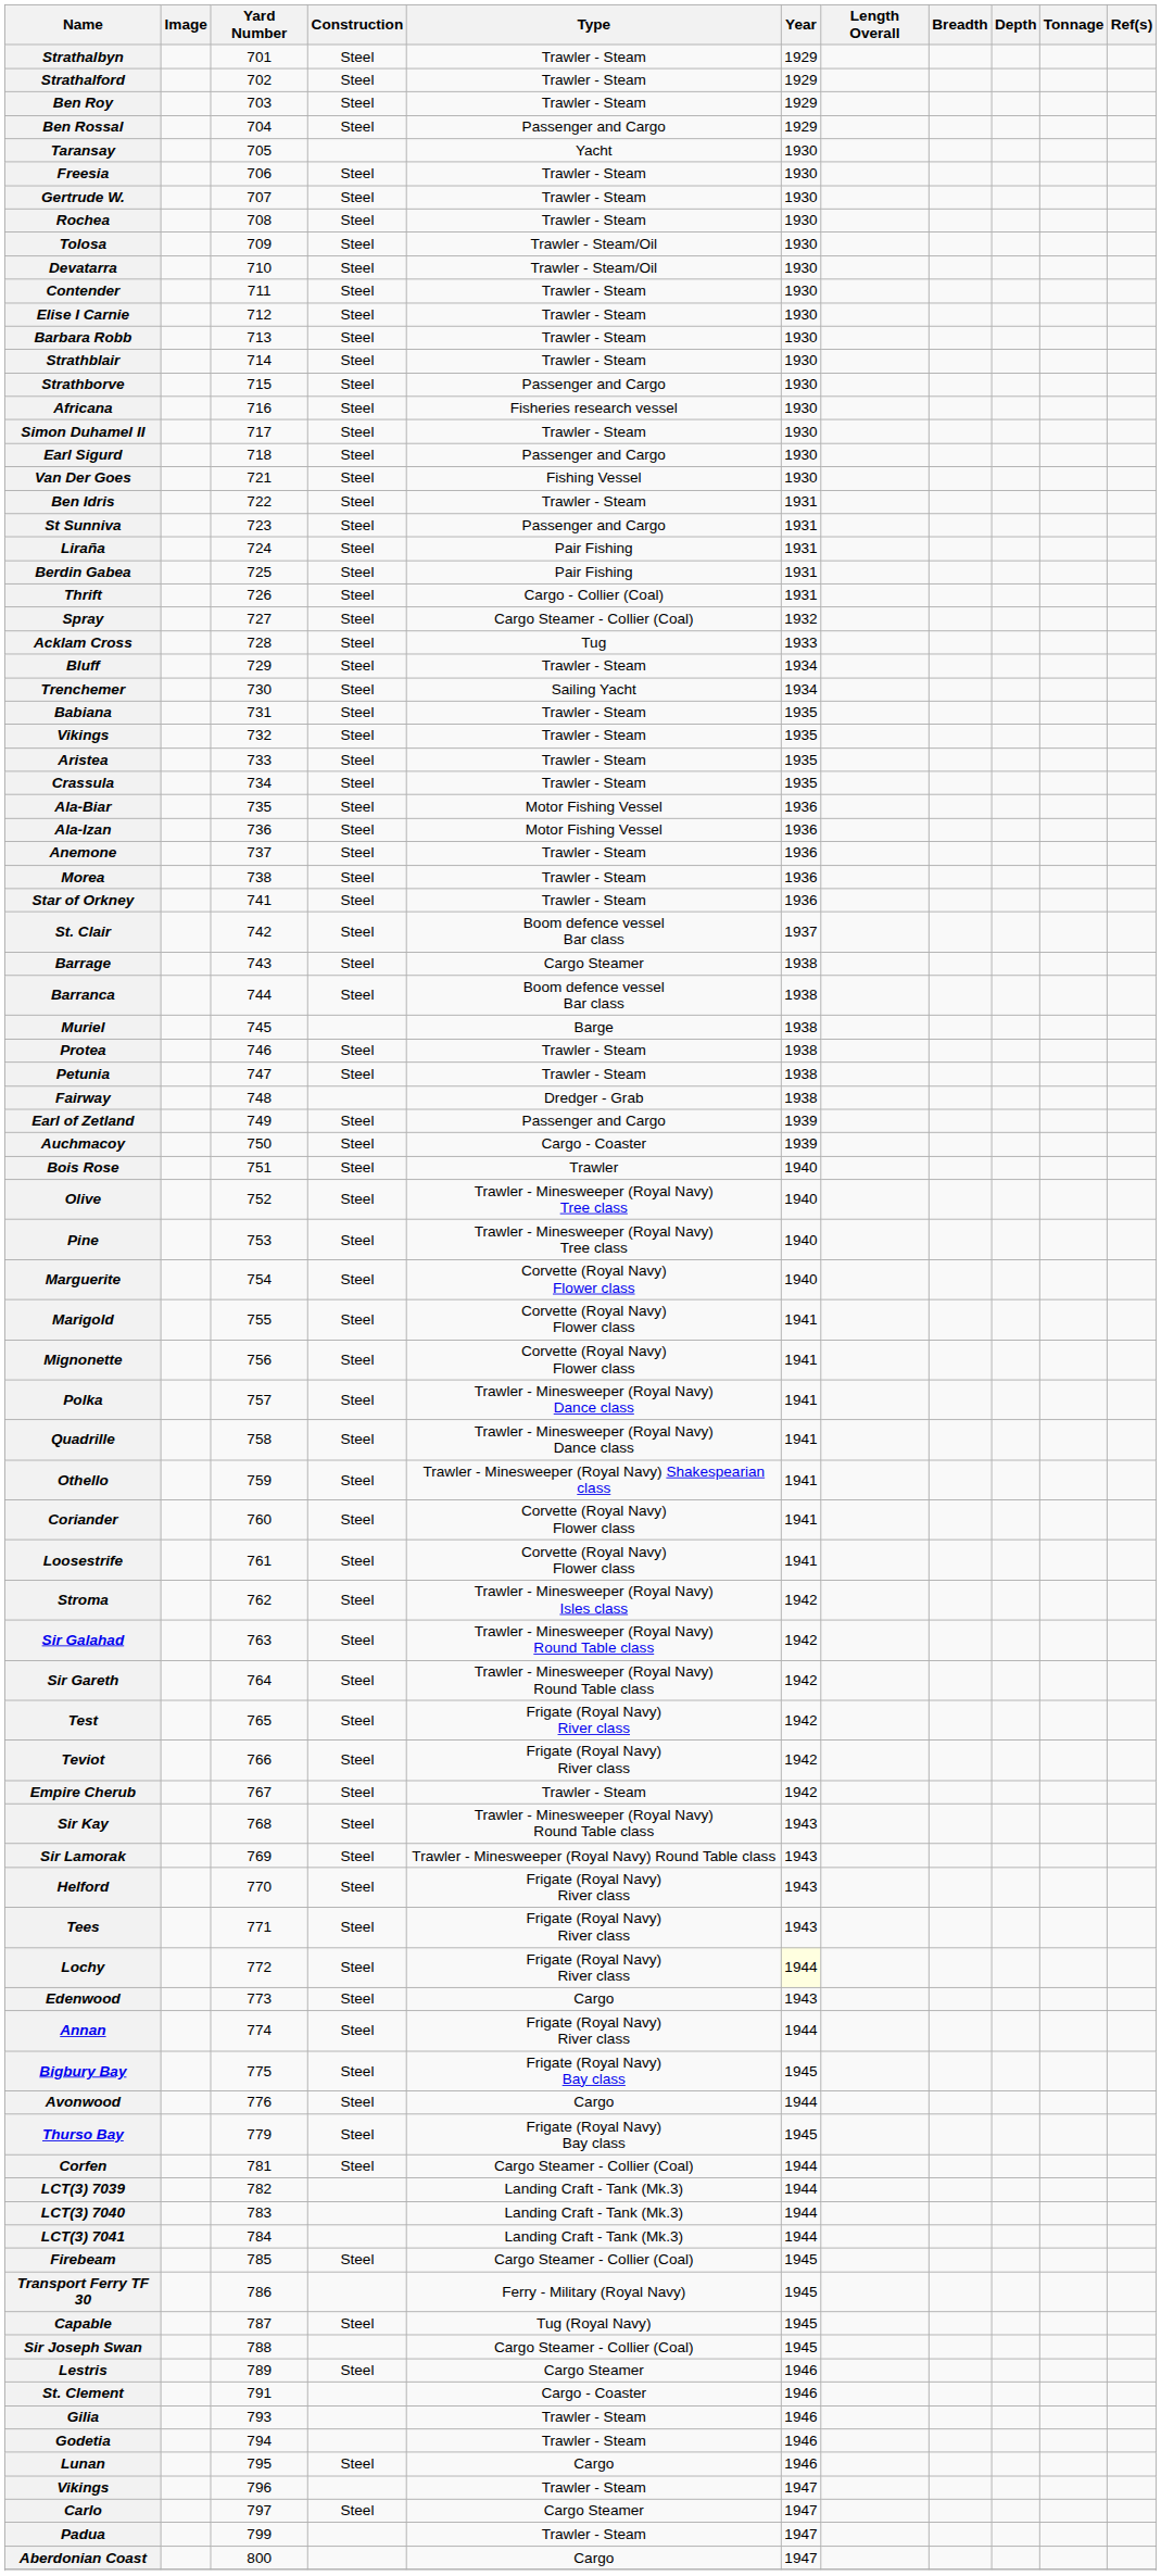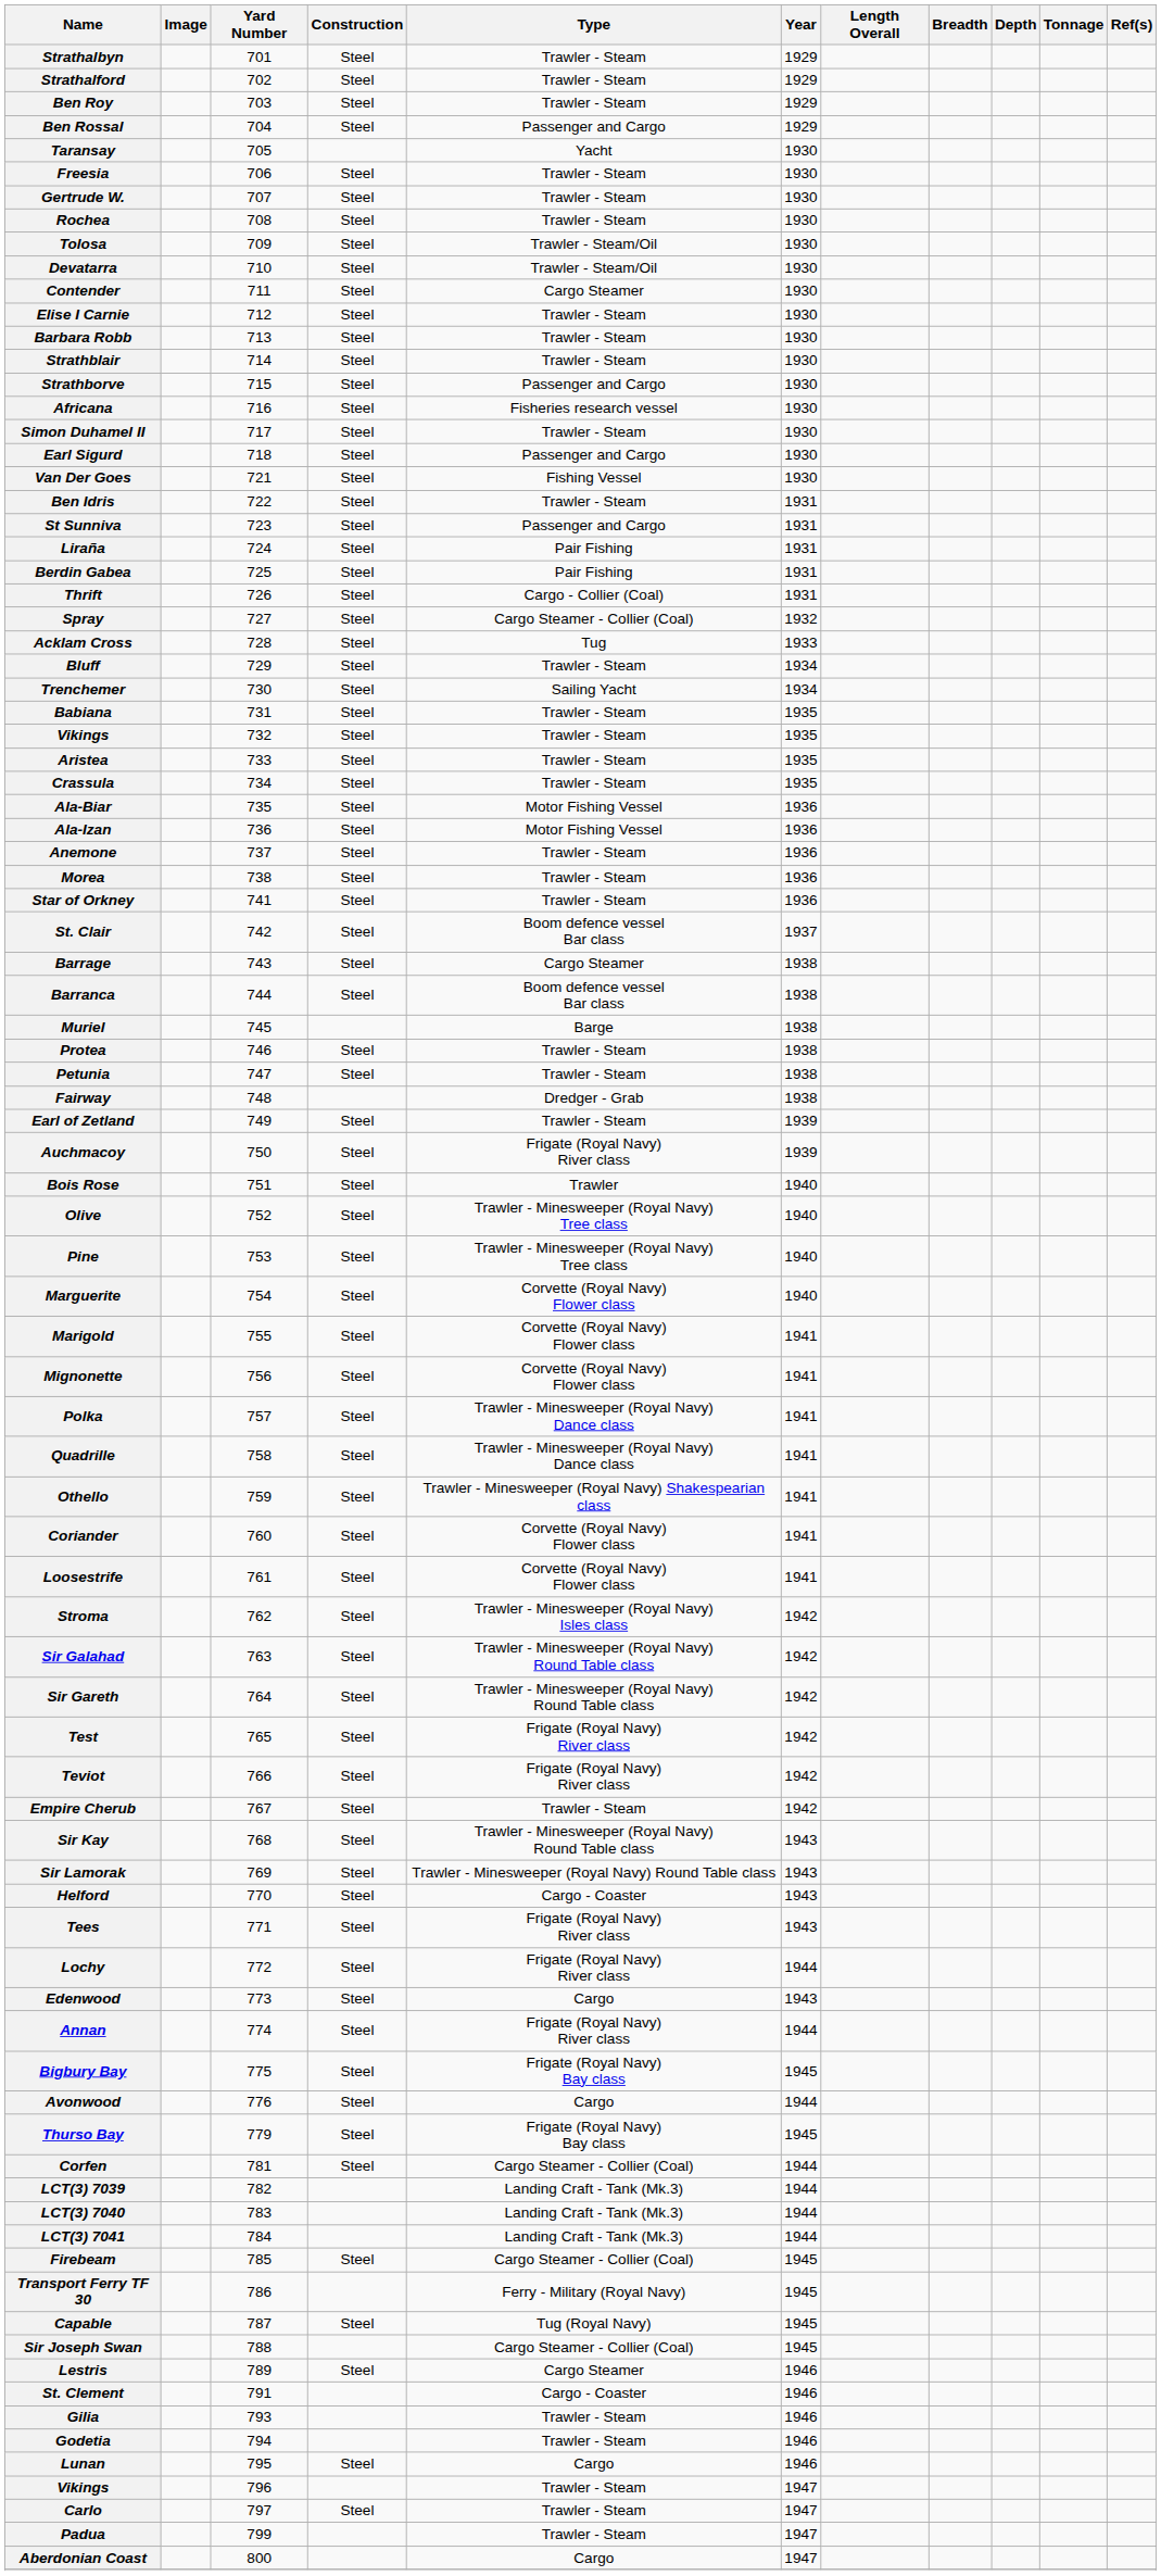Contender | Type: Trawler - Steam -> Cargo Steamer
Earl of Zetland | Type: Passenger and Cargo -> Trawler - Steam
Auchmacoy | Type: Cargo - Coaster -> Frigate (Royal Navy) River class
Helford | Type: Frigate (Royal Navy) River class -> Cargo - Coaster
Lochy | Year: lightyellow background -> no background
Carlo | Type: Cargo Steamer -> Trawler - Steam
